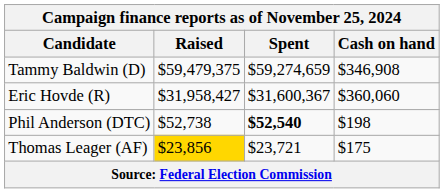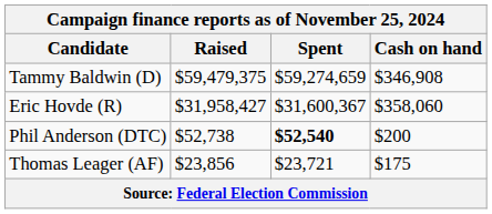Eric Hovde (R) | Cash on hand: $360,060 -> $358,060
Phil Anderson (DTC) | Cash on hand: $198 -> $200
Thomas Leager (AF) | Raised: gold background -> no background
